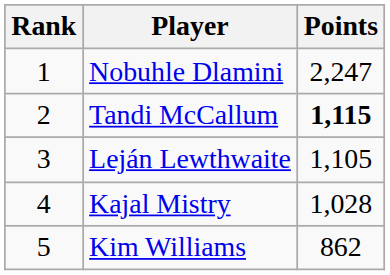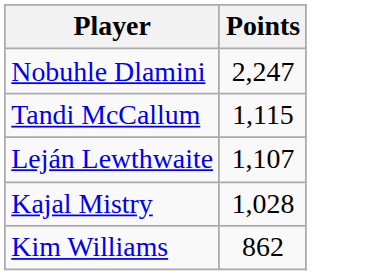- column: Rank | 1 | 2 | 3 | 4 | 5
Tandi McCallum | Points: bold -> normal
Leján Lewthwaite | Points: 1,105 -> 1,107
